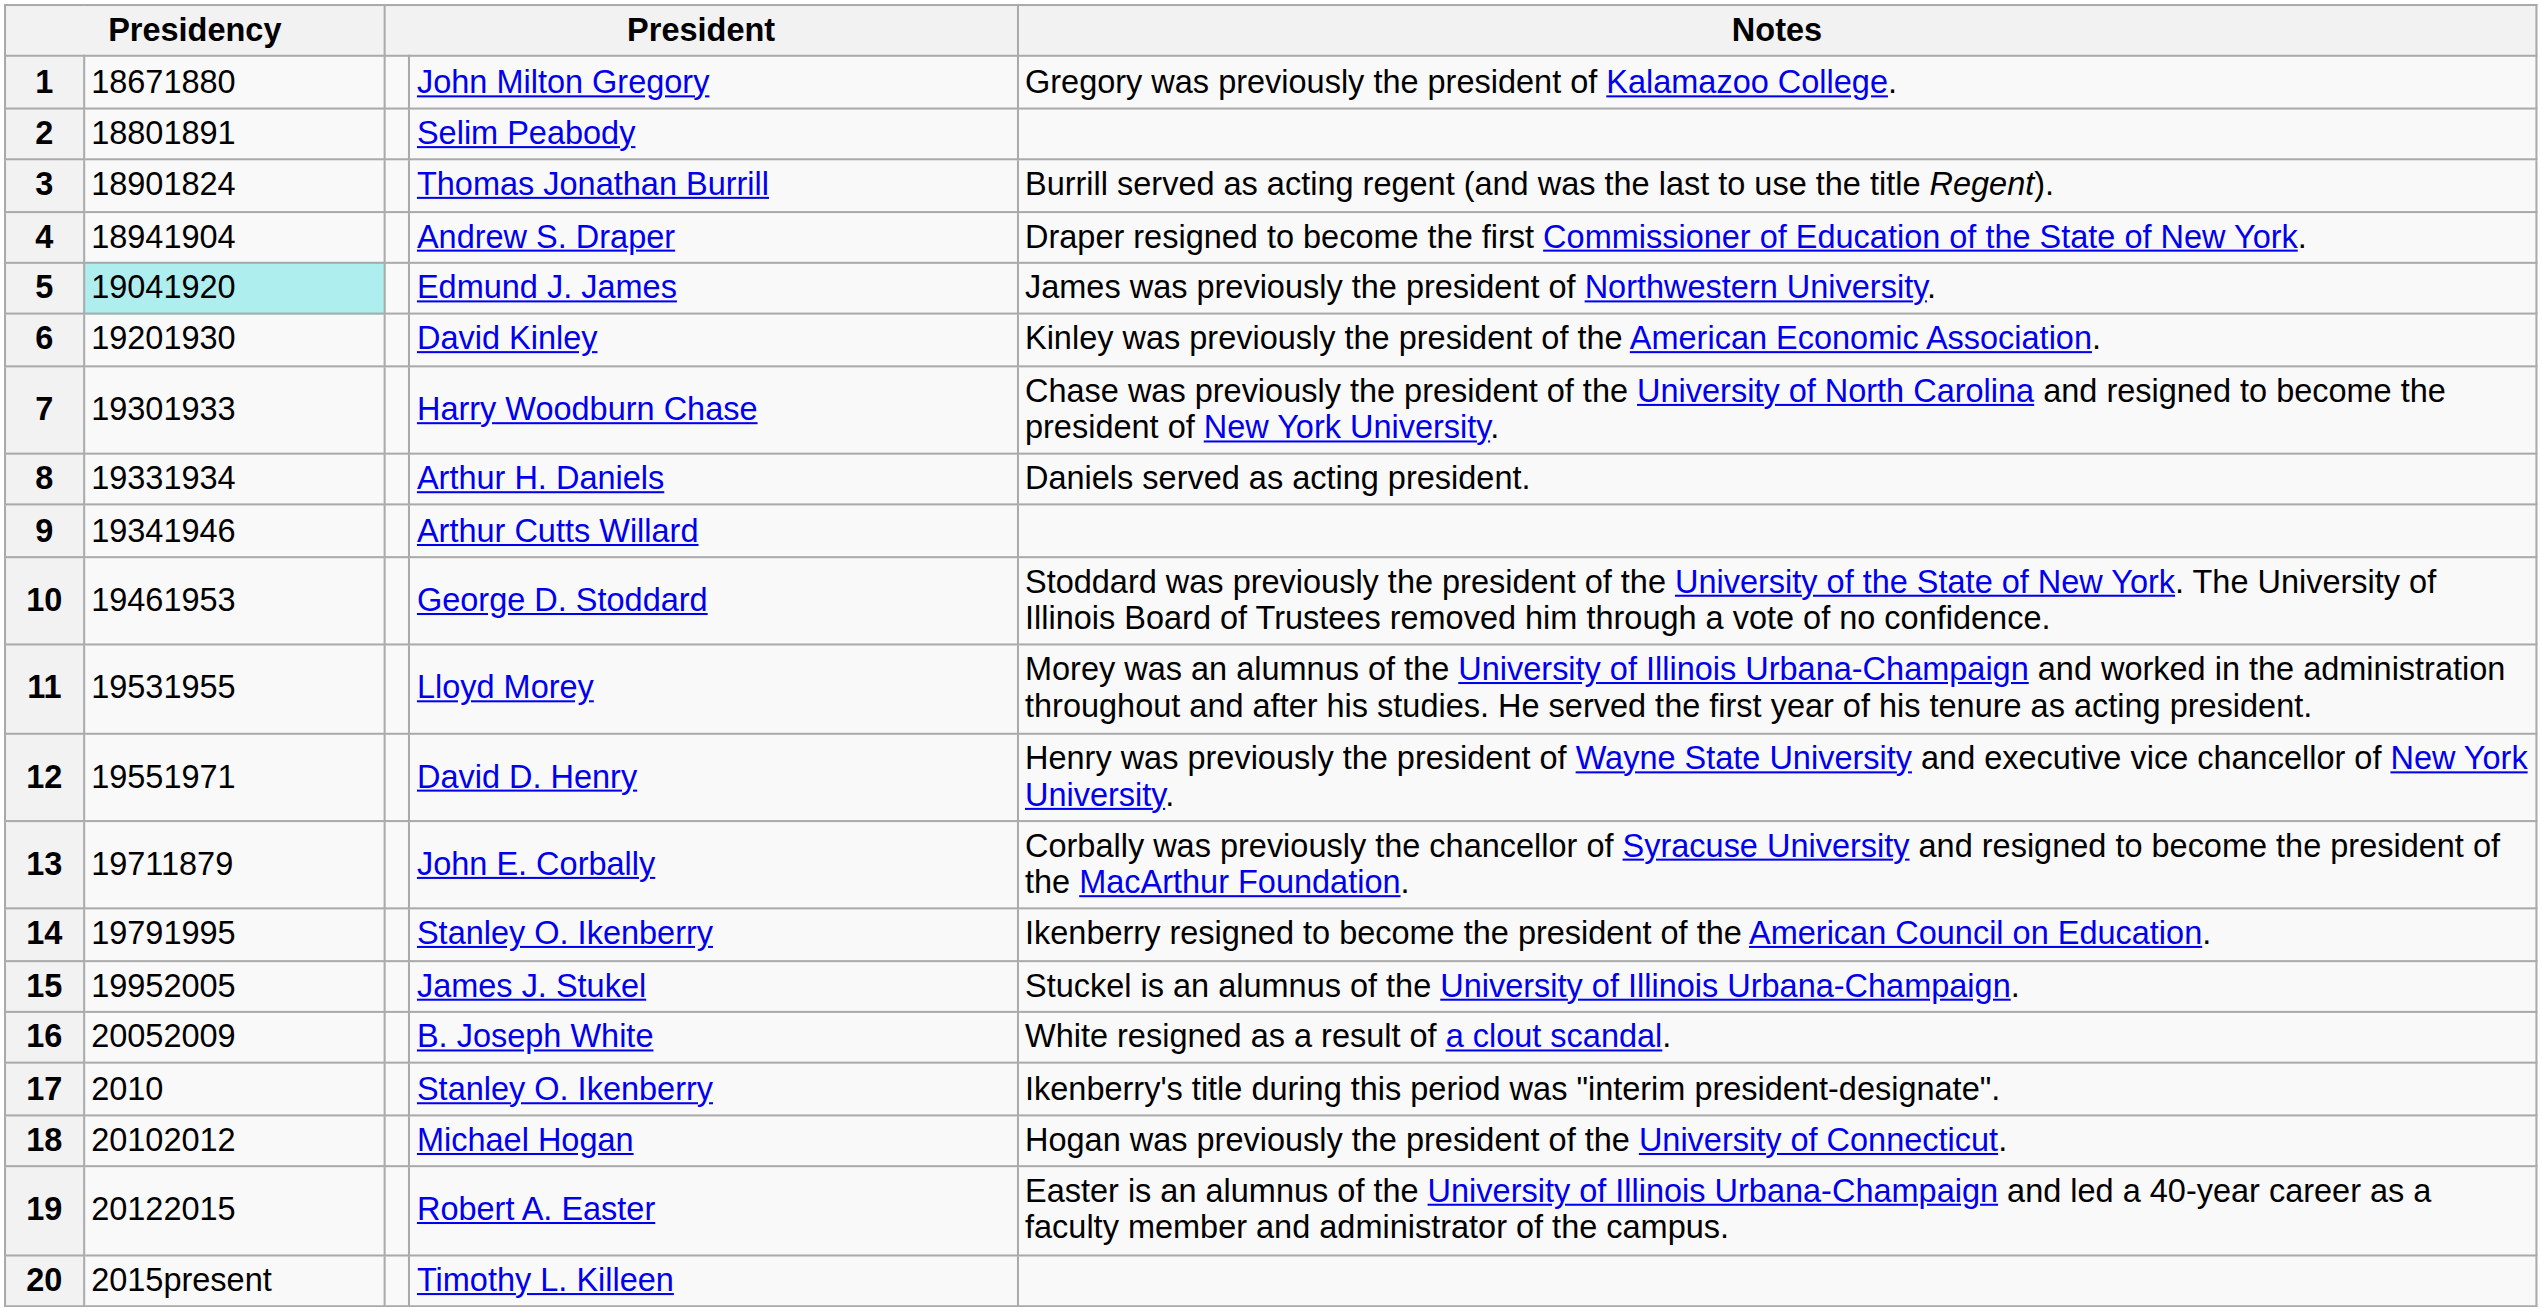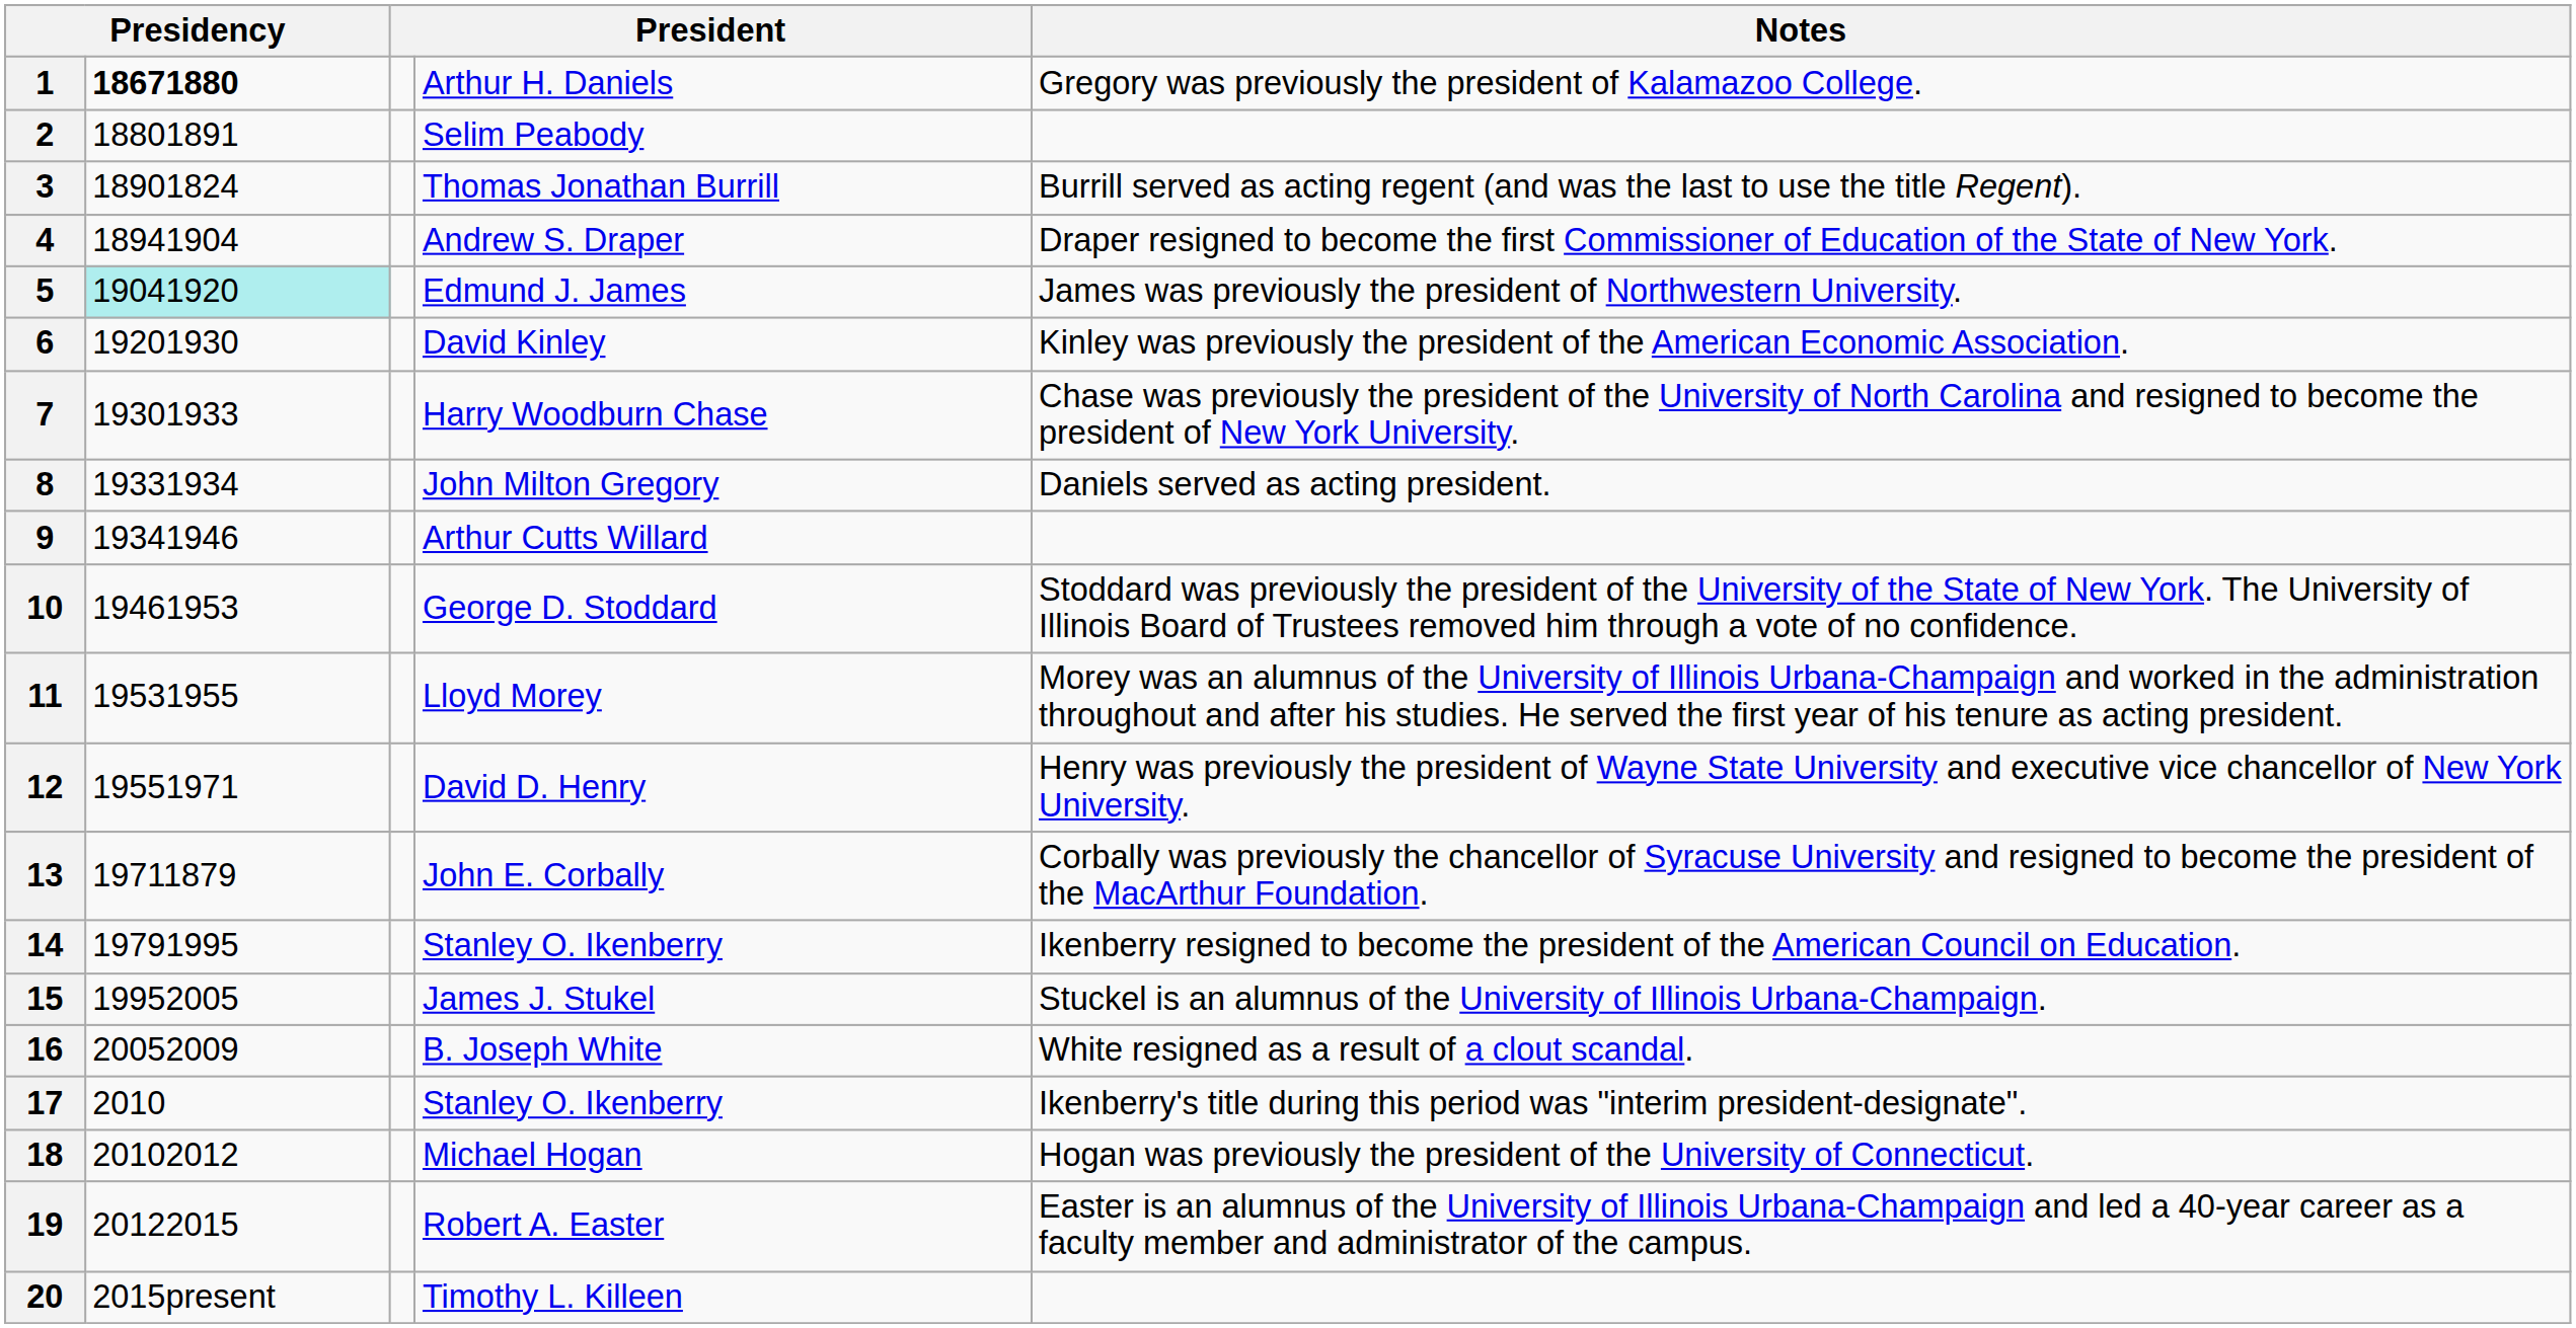1 | column 2: normal -> bold
1 | column 4: John Milton Gregory -> Arthur H. Daniels
8 | column 4: Arthur H. Daniels -> John Milton Gregory
